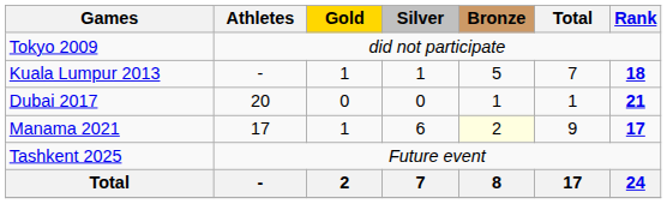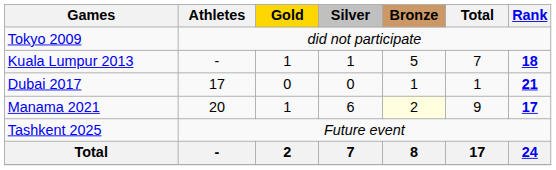Dubai 2017 | Athletes: 20 -> 17
Manama 2021 | Athletes: 17 -> 20
